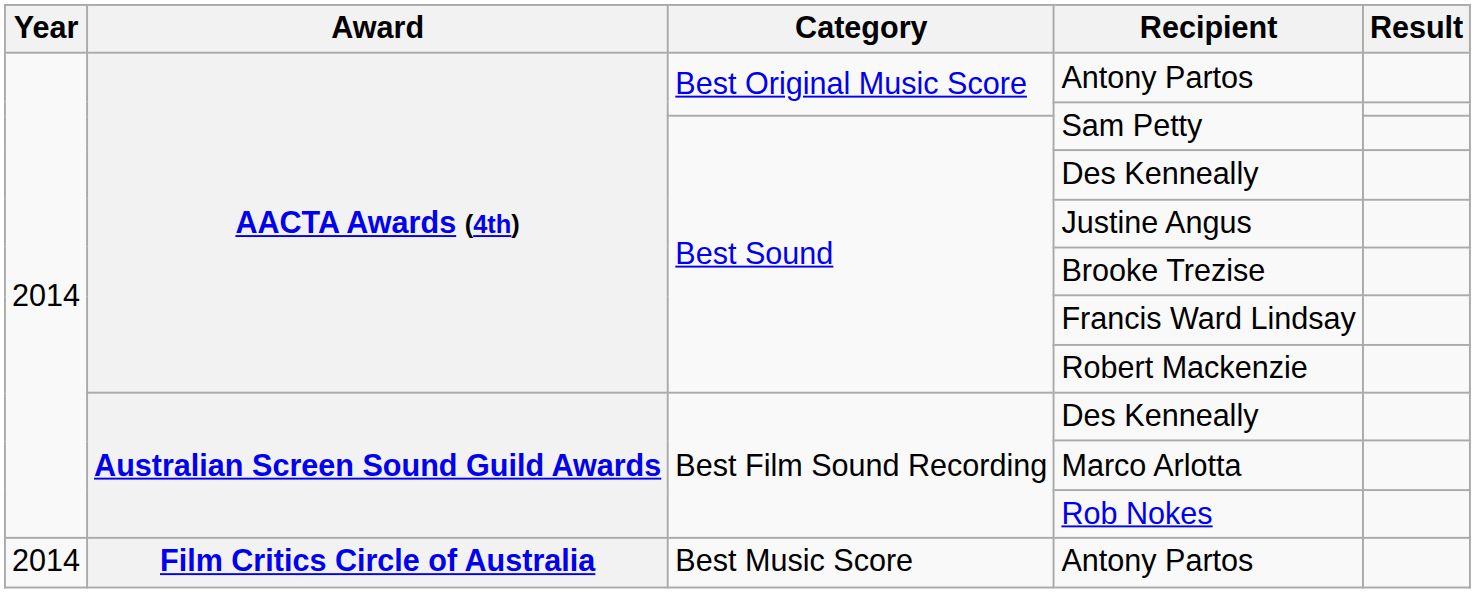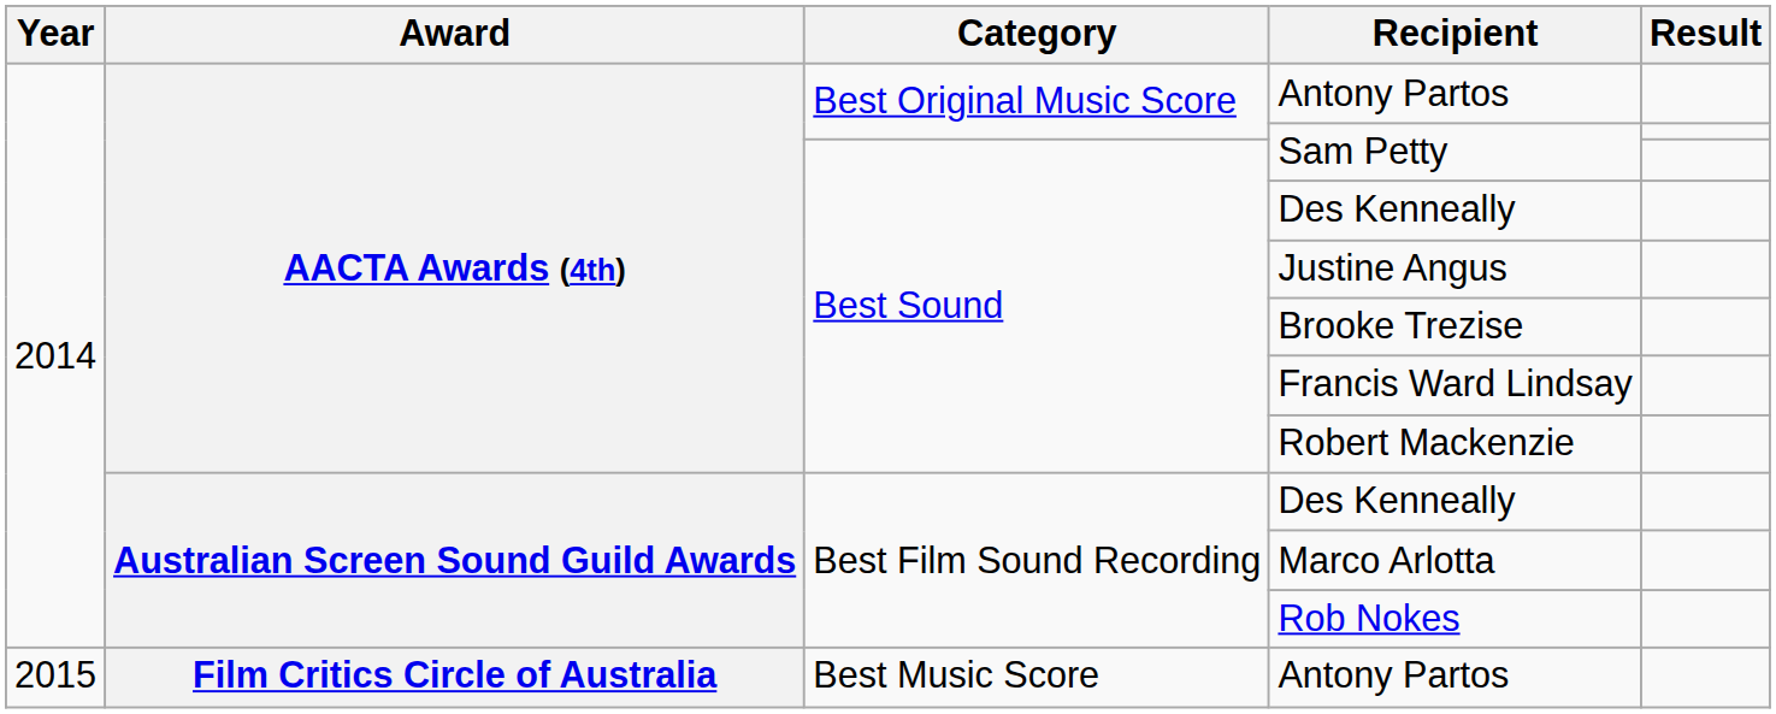Best Music Score / Antony Partos | Year: 2014 -> 2015
